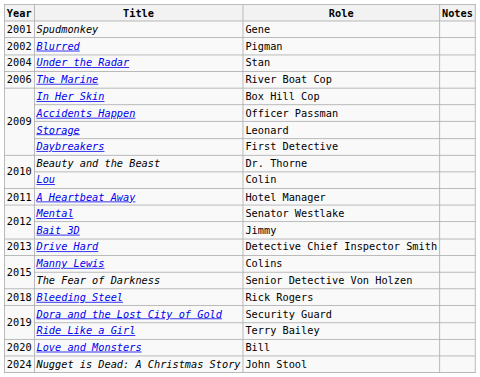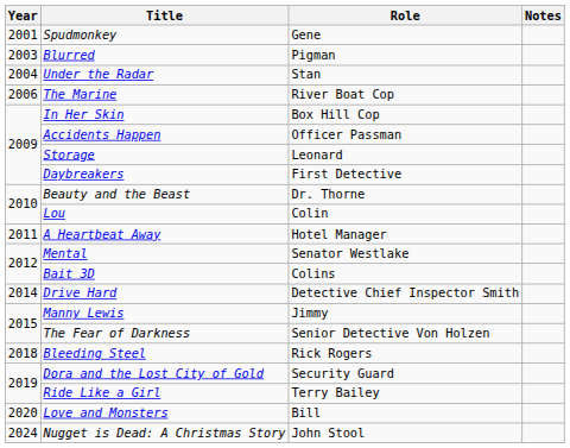Blurred | Year: 2002 -> 2003
Bait 3D | Role: Jimmy -> Colins
Drive Hard | Year: 2013 -> 2014
Manny Lewis | Role: Colins -> Jimmy
